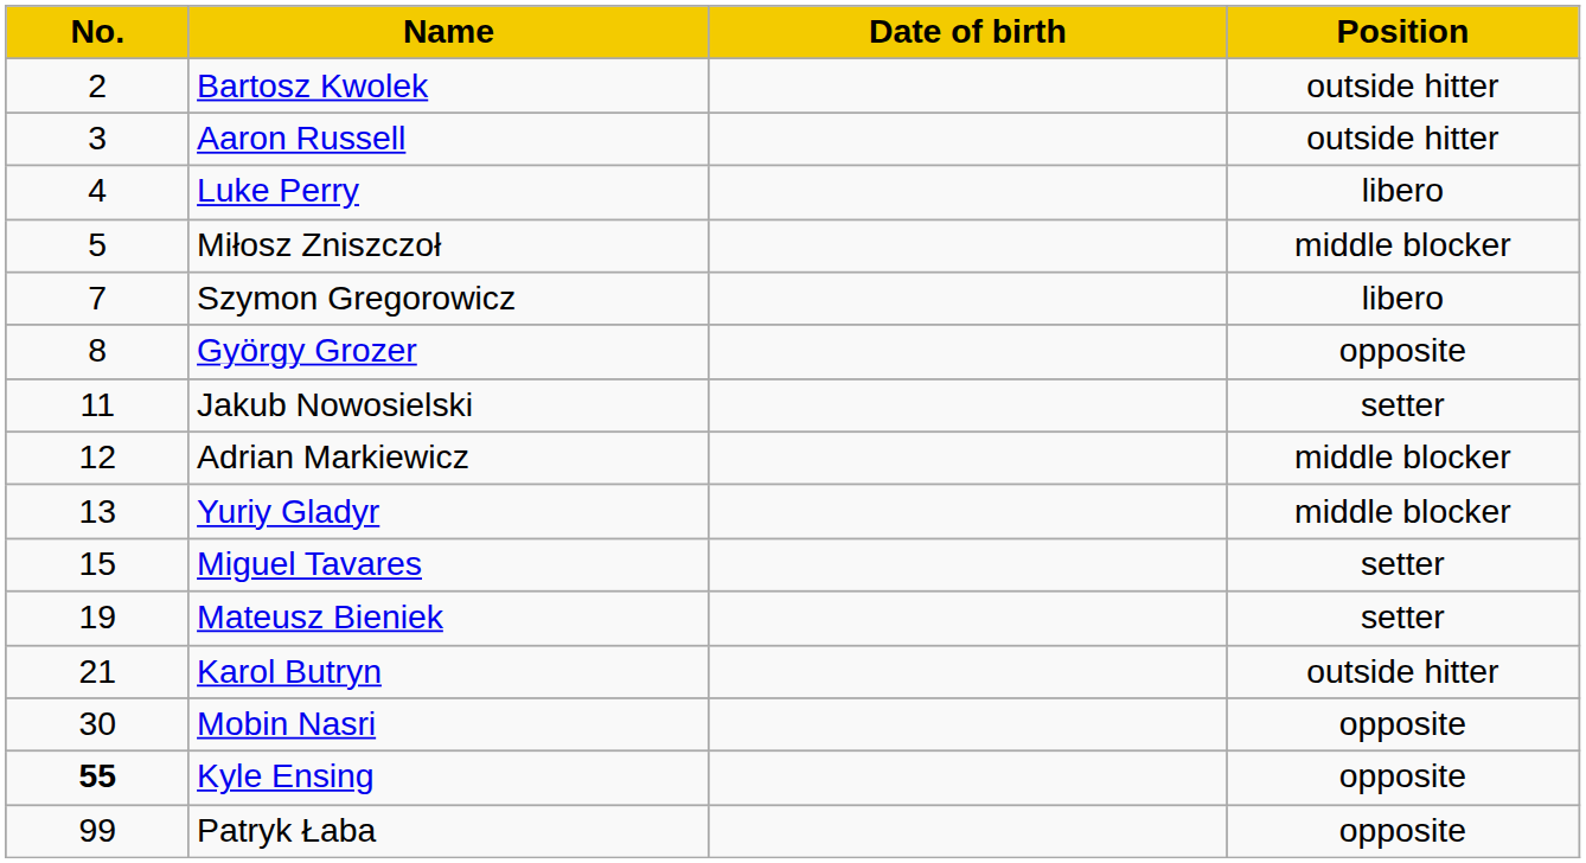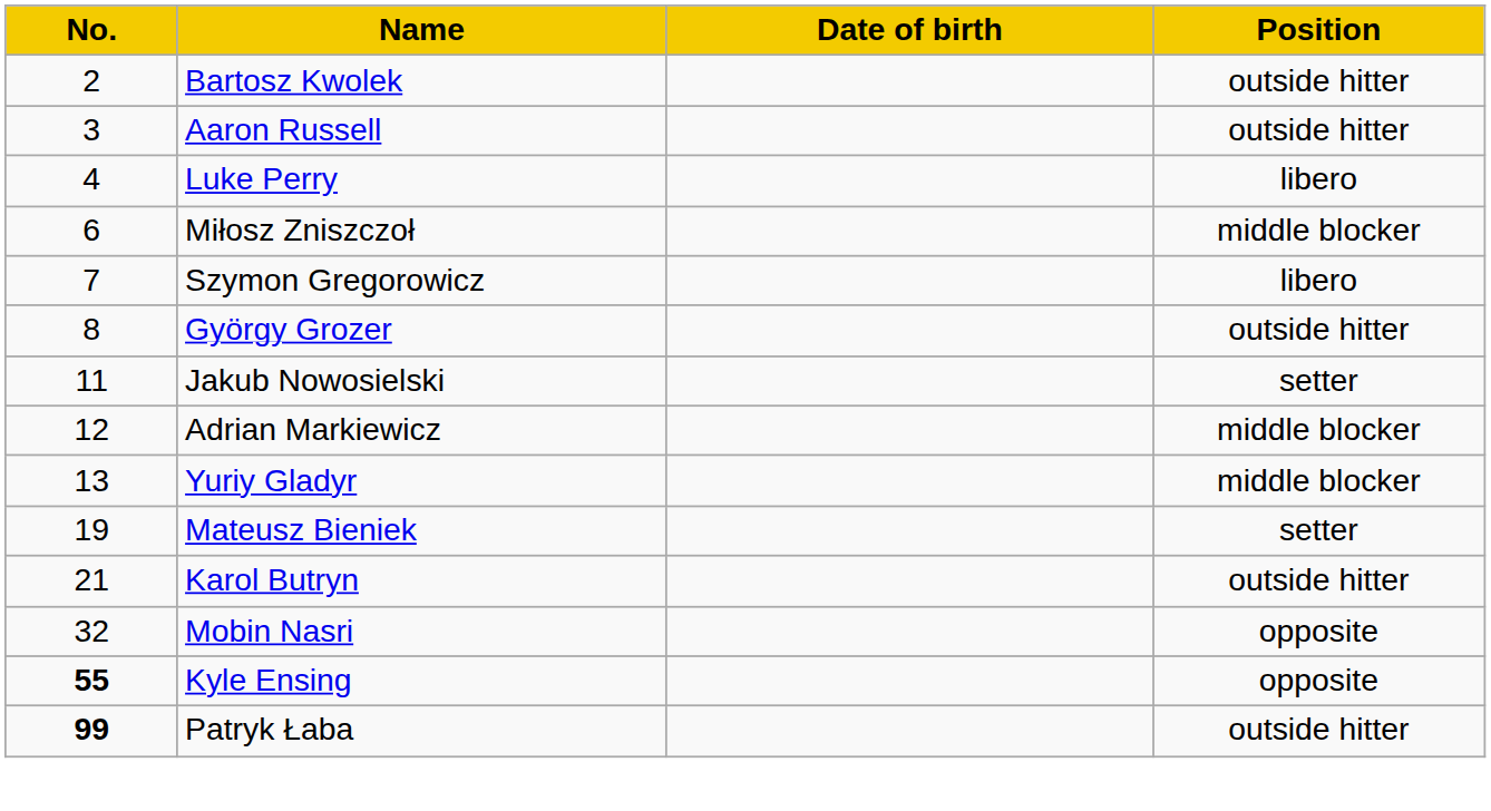Miłosz Zniszczoł | No.: 5 -> 6
György Grozer | Position: opposite -> outside hitter
- row: 15 | Miguel Tavares | setter
Mobin Nasri | No.: 30 -> 32
Patryk Łaba | No.: normal -> bold
Patryk Łaba | Position: opposite -> outside hitter
